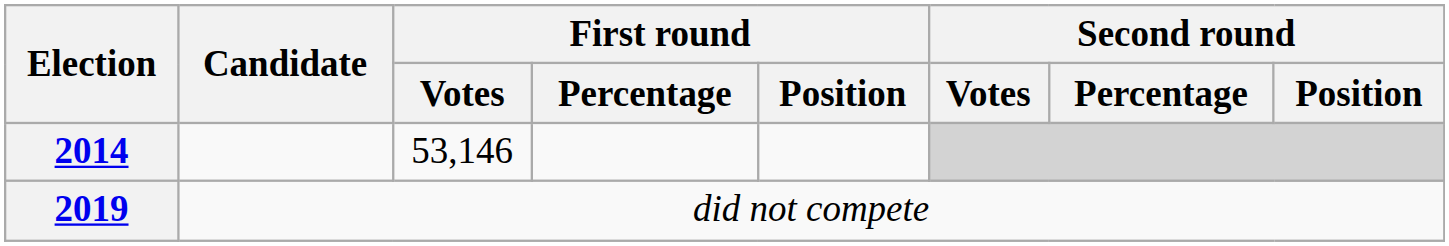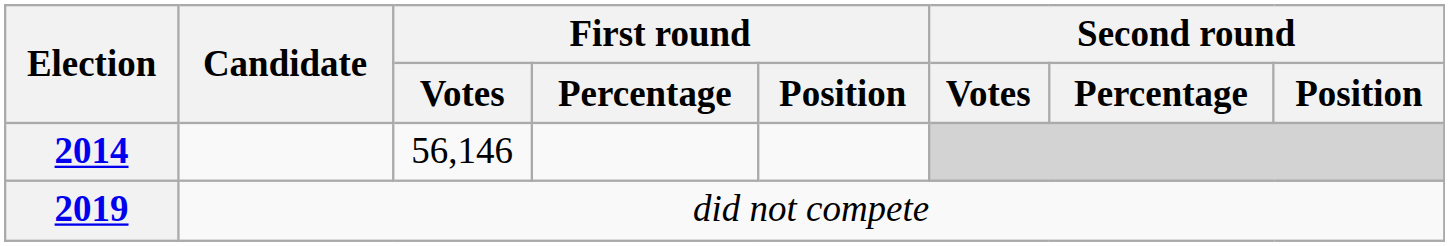2014 | First round / Votes: 53,146 -> 56,146
